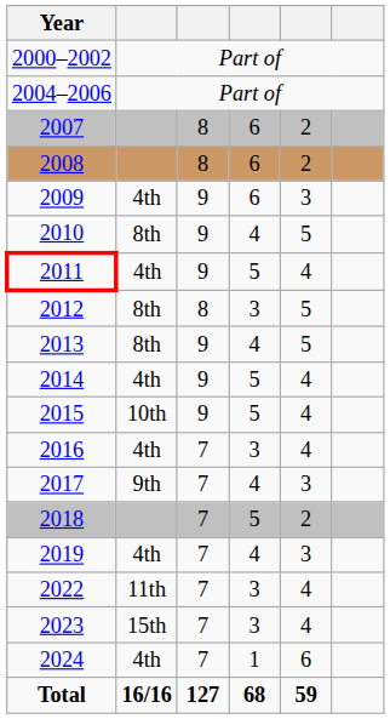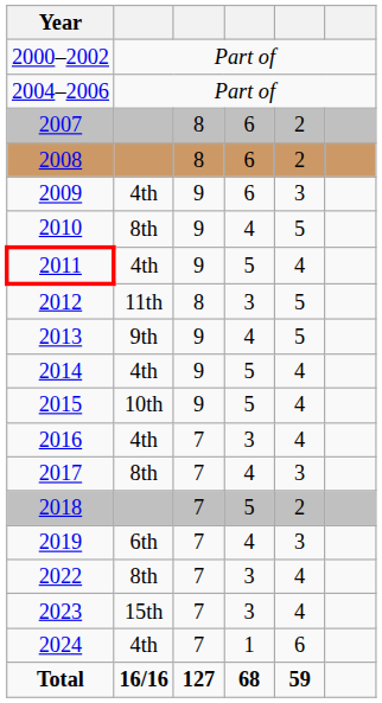2012 | column 2: 8th -> 11th
2013 | column 2: 8th -> 9th
2017 | column 2: 9th -> 8th
2019 | column 2: 4th -> 6th
2022 | column 2: 11th -> 8th
